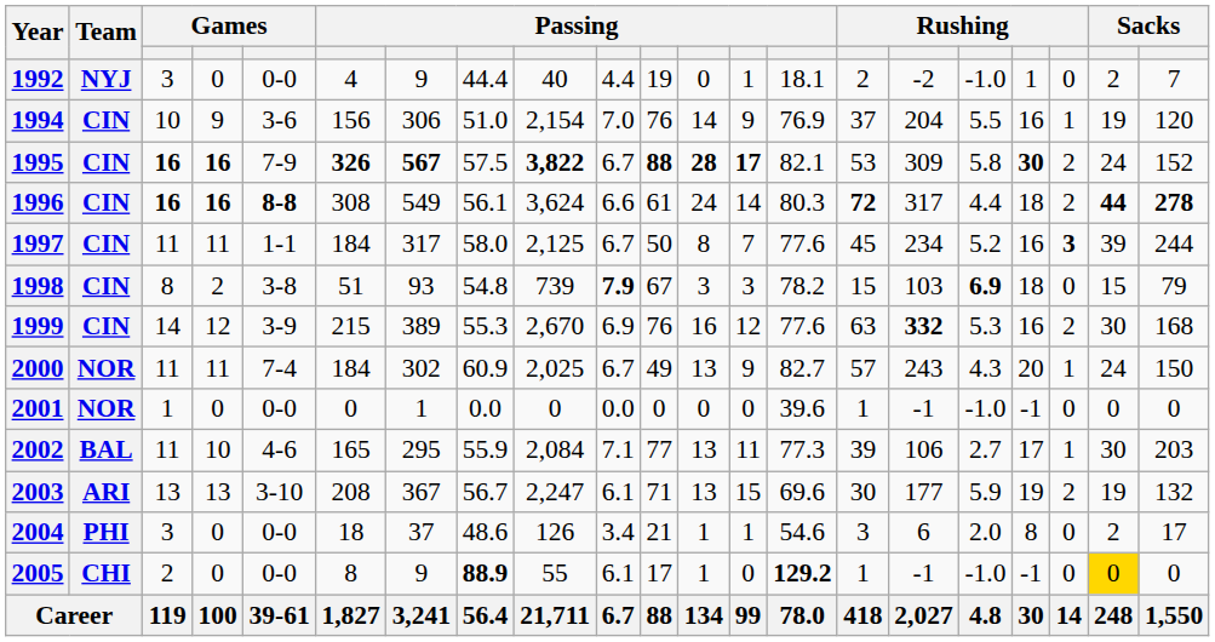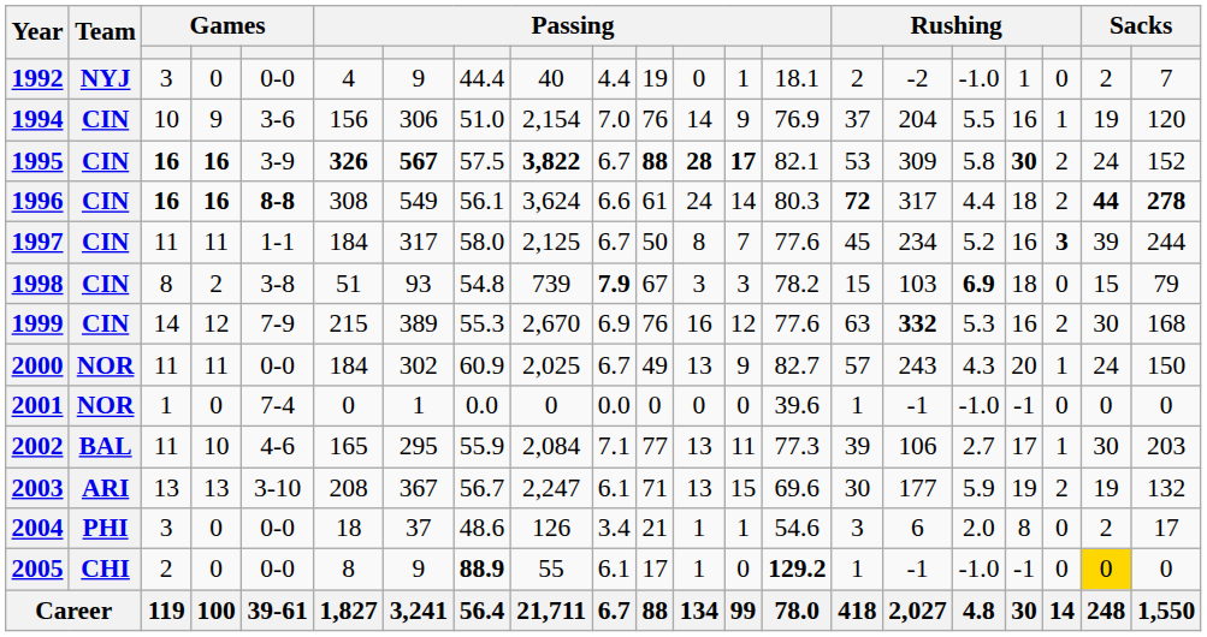1995 | column 5: 7-9 -> 3-9
1999 | column 5: 3-9 -> 7-9
2000 | column 5: 7-4 -> 0-0
2001 | column 5: 0-0 -> 7-4
